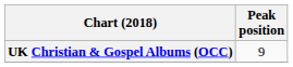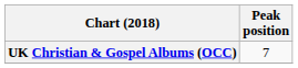UK Christian & Gospel Albums (OCC) | Peak position: 9 -> 7
